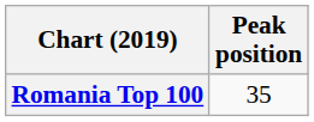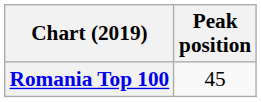Romania Top 100 | Peak position: 35 -> 45
